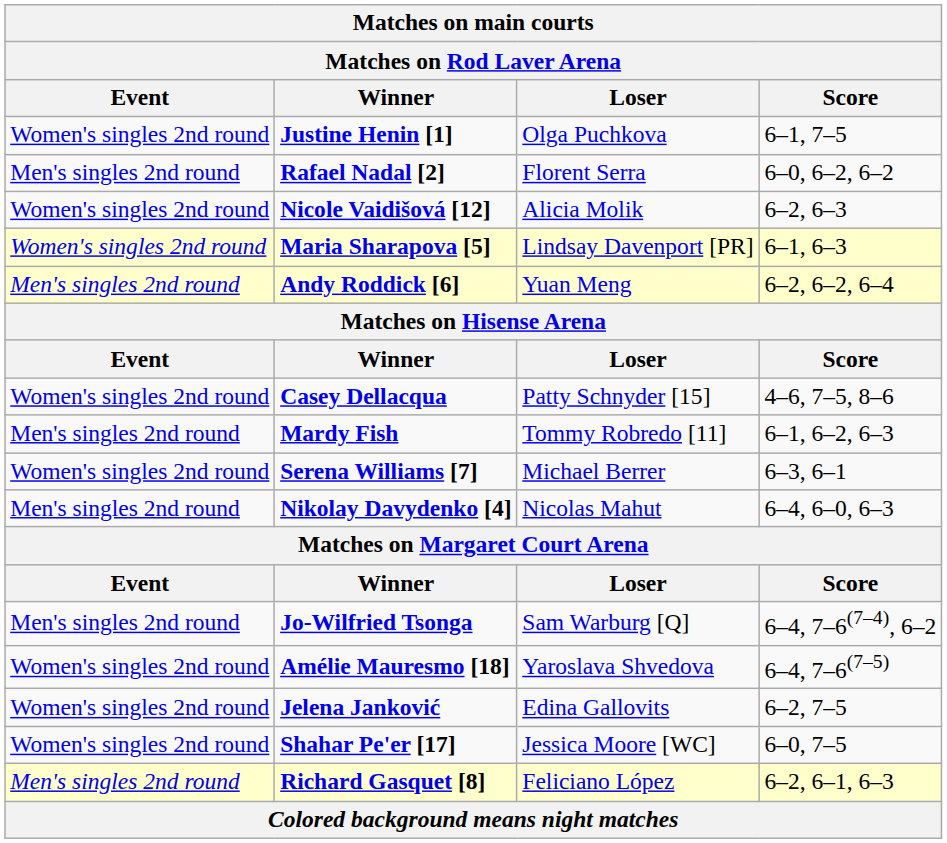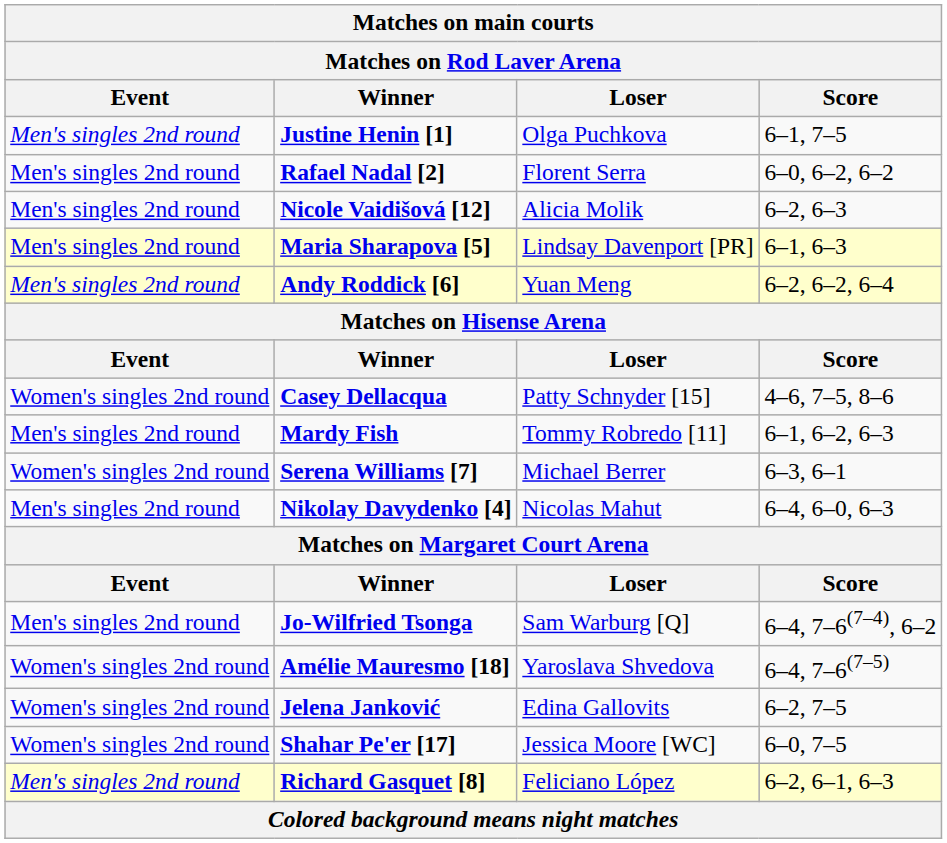Justine Henin [1] | Event: Women's singles 2nd round -> Men's singles 2nd round
Nicole Vaidišová [12] | Event: Women's singles 2nd round -> Men's singles 2nd round
Maria Sharapova [5] | Event: Women's singles 2nd round -> Men's singles 2nd round
